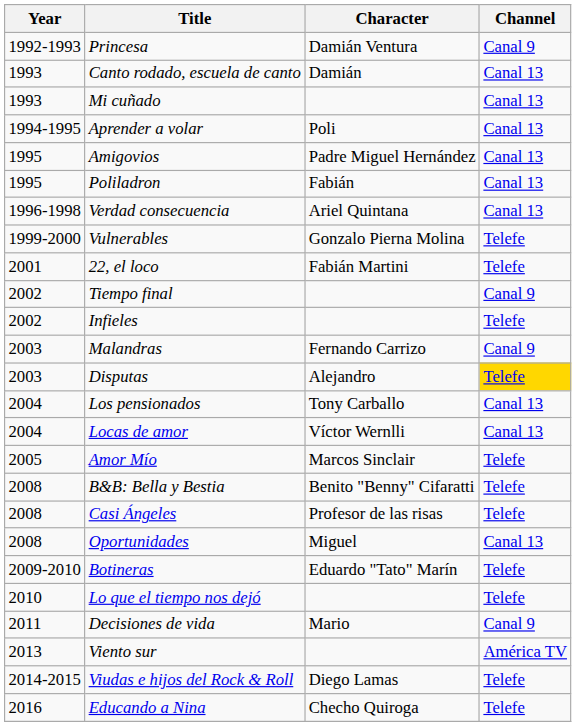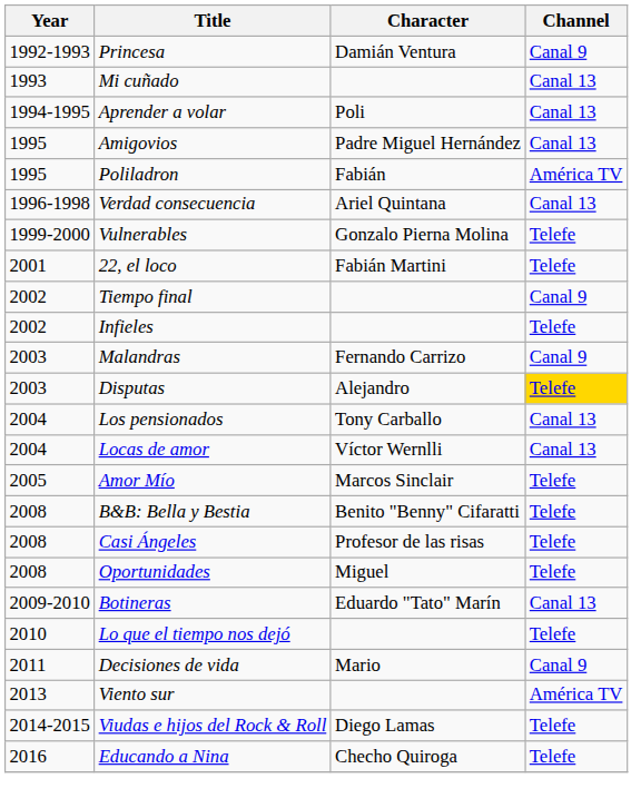- row: 1993 | Canto rodado, escuela de canto | Damián | Canal 13
Poliladron | Channel: Canal 13 -> América TV
Oportunidades | Channel: Canal 13 -> Telefe
Botineras | Channel: Telefe -> Canal 13
